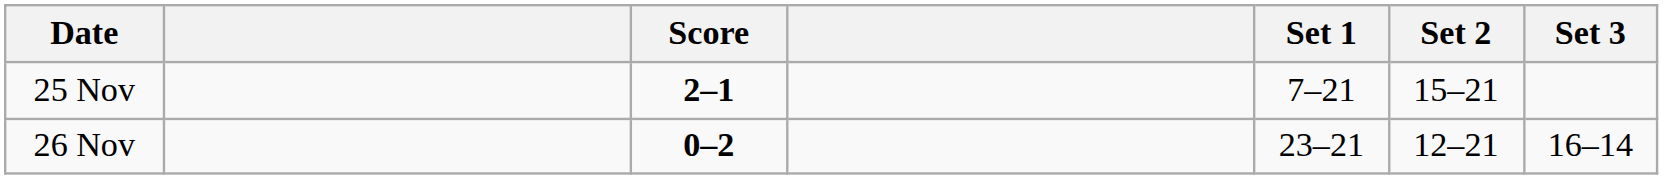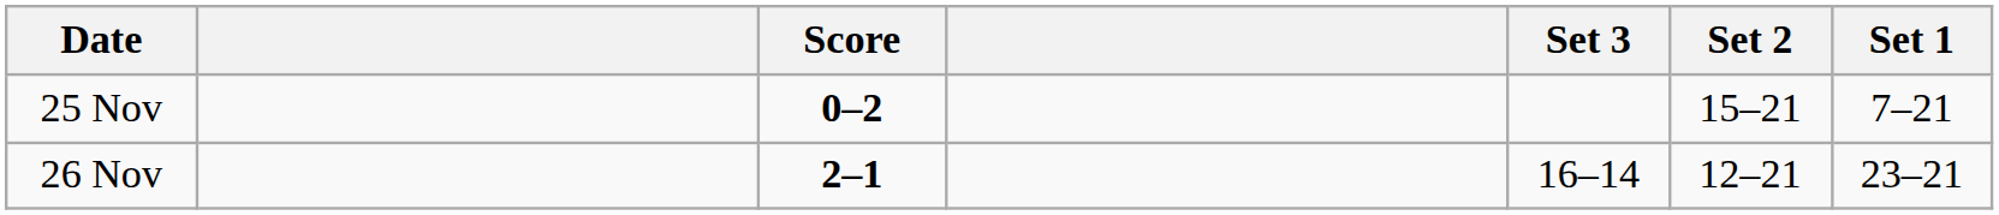columns swapped: Set 1 <-> Set 3
25 Nov | Score: 2–1 -> 0–2
26 Nov | Score: 0–2 -> 2–1
